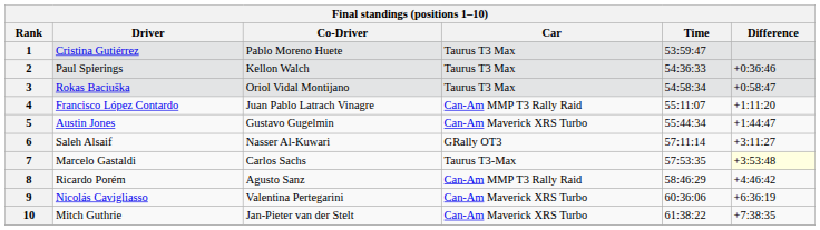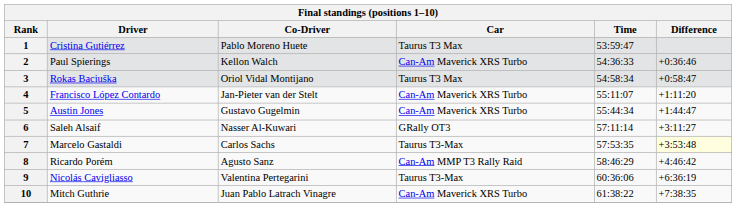2 | Car: Taurus T3 Max -> Can-Am Maverick XRS Turbo
4 | Co-Driver: Juan Pablo Latrach Vinagre -> Jan-Pieter van der Stelt
4 | Car: Can-Am MMP T3 Rally Raid -> Can-Am Maverick XRS Turbo
9 | Car: Can-Am Maverick XRS Turbo -> Taurus T3-Max
10 | Co-Driver: Jan-Pieter van der Stelt -> Juan Pablo Latrach Vinagre
